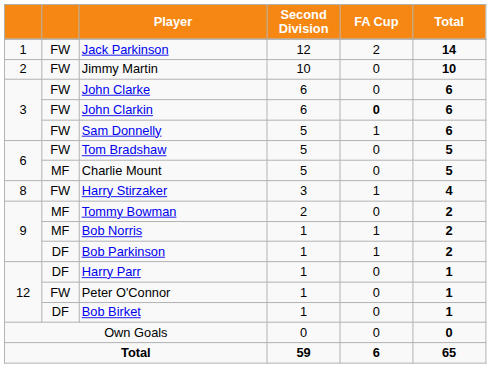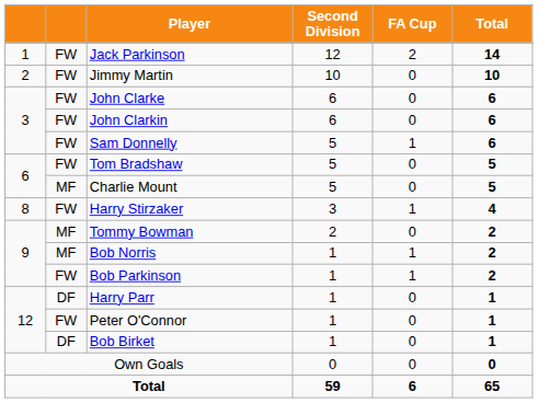John Clarkin | FA Cup: bold -> normal
Bob Parkinson | column 2: DF -> FW
